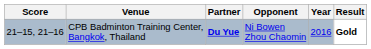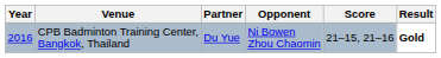columns swapped: Year <-> Score
CPB Badminton Training Center, Bangkok, Thailand | Partner: bold -> normal
